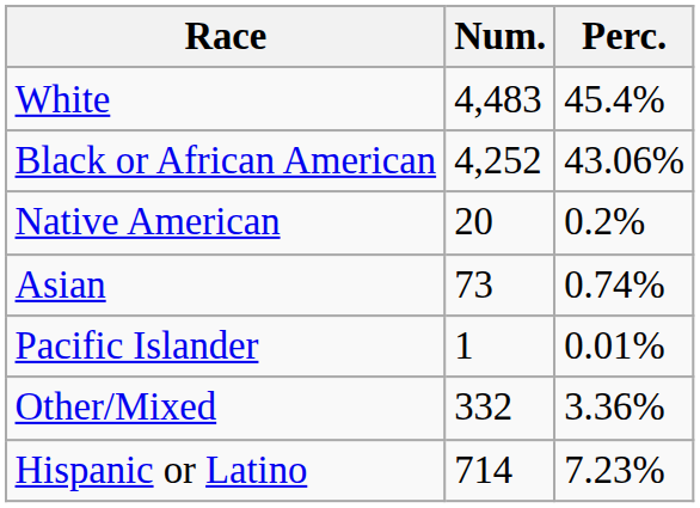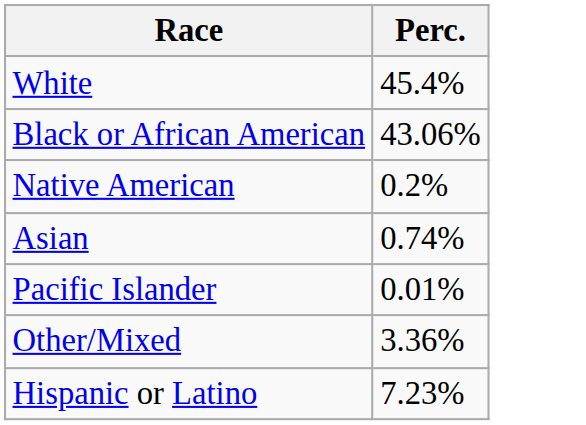- column: Num. | 4,483 | 4,252 | 20 | 73 | 1 | 332 | 714
